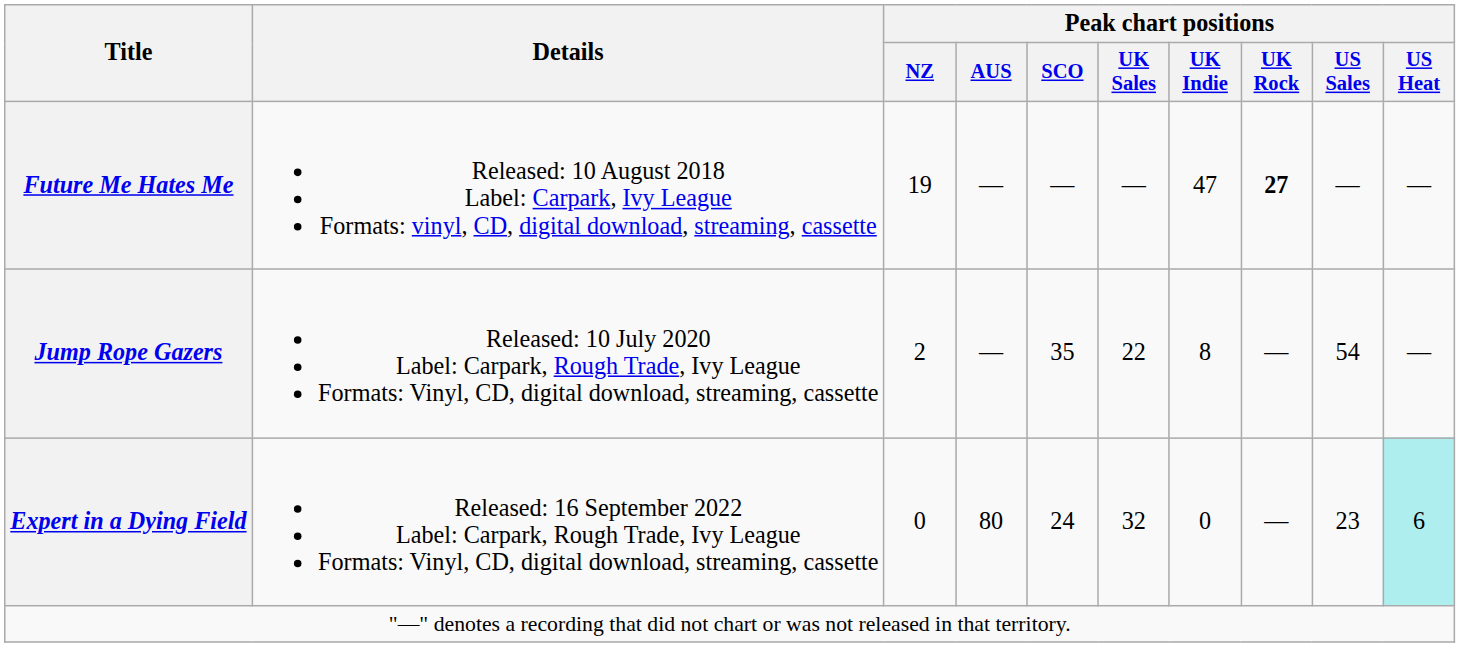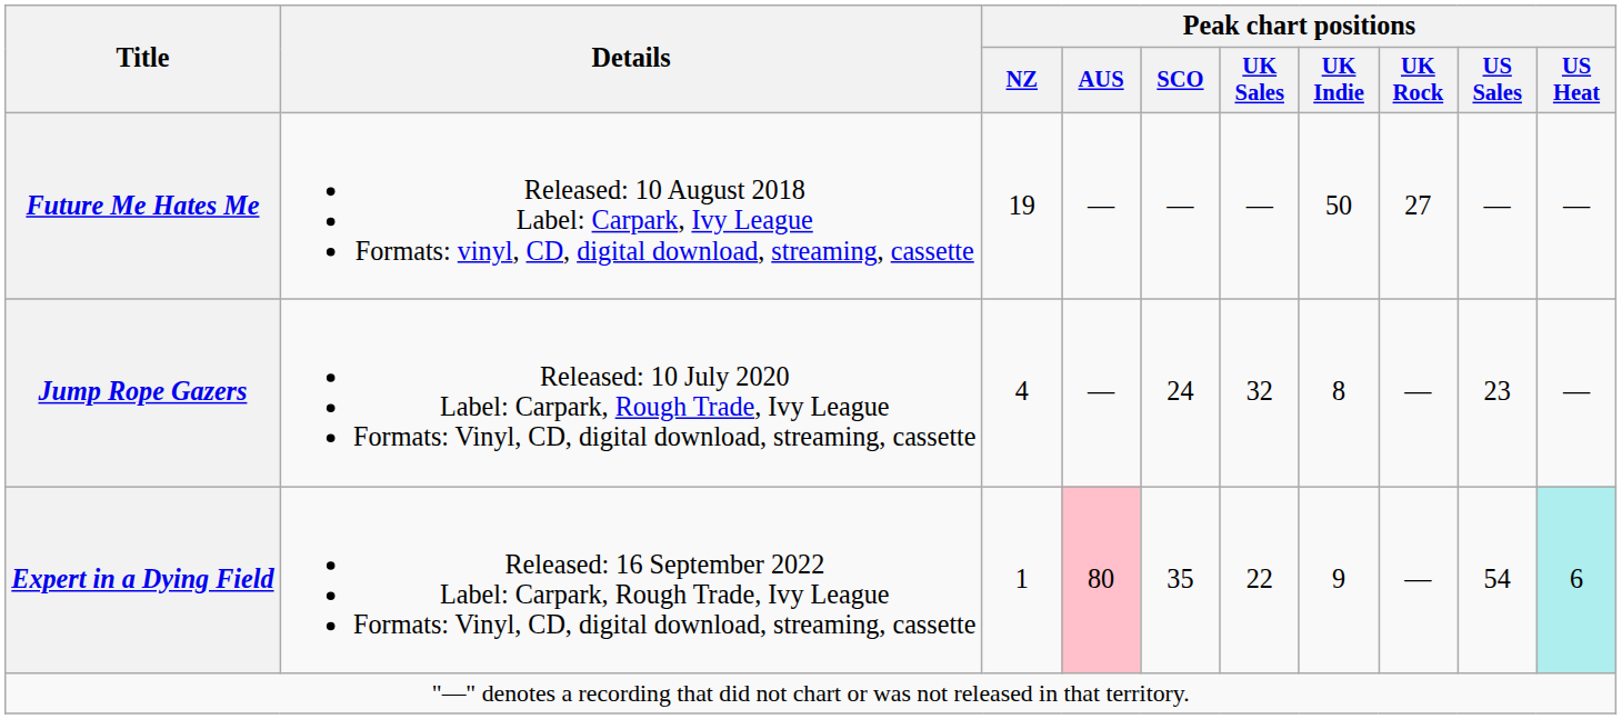Future Me Hates Me | Peak chart positions / UK Indie: 47 -> 50
Future Me Hates Me | Peak chart positions / UK Rock: bold -> normal
Jump Rope Gazers | Peak chart positions / NZ: 2 -> 4
Jump Rope Gazers | Peak chart positions / SCO: 35 -> 24
Jump Rope Gazers | Peak chart positions / UK Sales: 22 -> 32
Jump Rope Gazers | Peak chart positions / US Sales: 54 -> 23
Expert in a Dying Field | Peak chart positions / NZ: 0 -> 1
Expert in a Dying Field | Peak chart positions / AUS: no background -> pink background
Expert in a Dying Field | Peak chart positions / SCO: 24 -> 35
Expert in a Dying Field | Peak chart positions / UK Sales: 32 -> 22
Expert in a Dying Field | Peak chart positions / UK Indie: 0 -> 9
Expert in a Dying Field | Peak chart positions / US Sales: 23 -> 54
